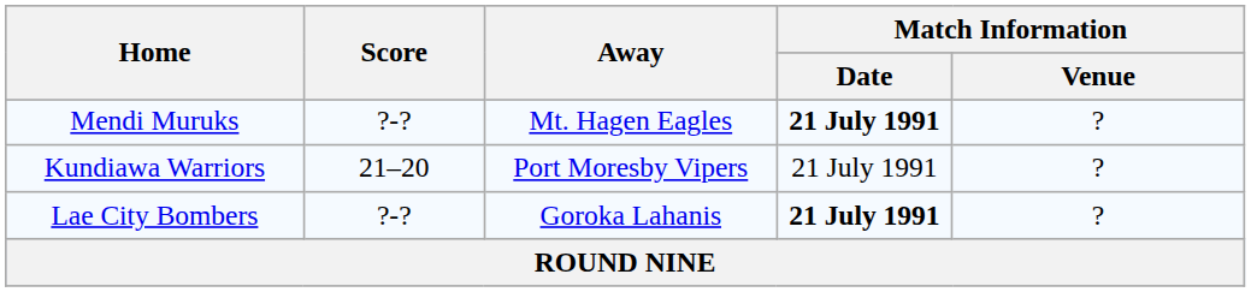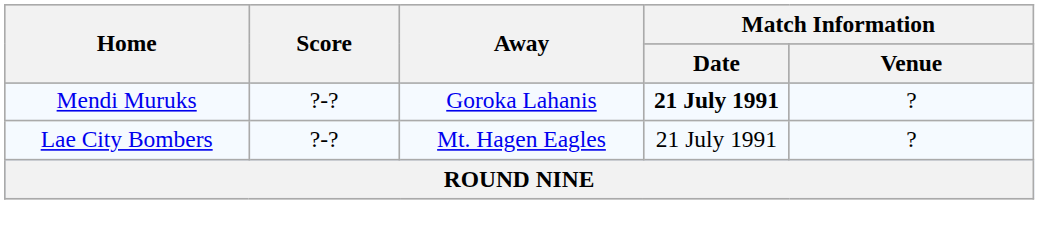Mendi Muruks | Away: Mt. Hagen Eagles -> Goroka Lahanis
- row: Kundiawa Warriors | 21–20 | Port Moresby Vipers | 21 July 1991 | ?
Lae City Bombers | Away: Goroka Lahanis -> Mt. Hagen Eagles
Lae City Bombers | Match Information / Date: bold -> normal
